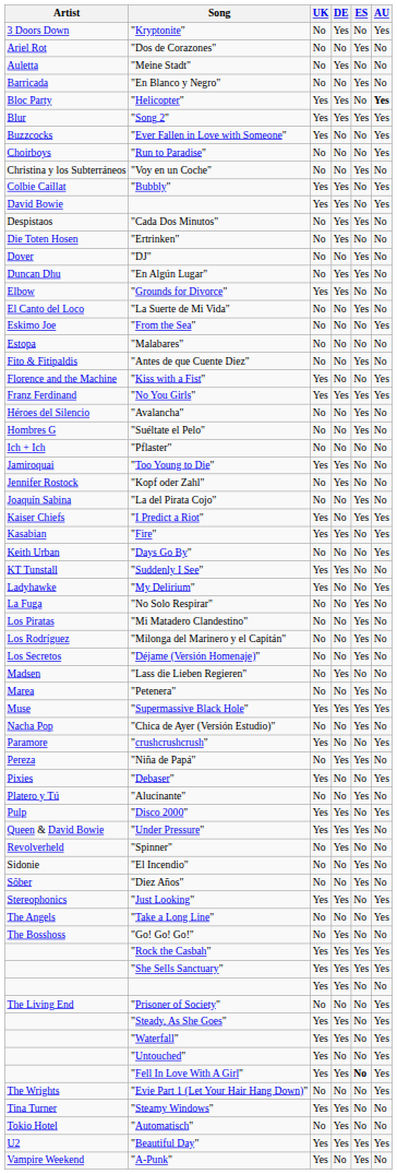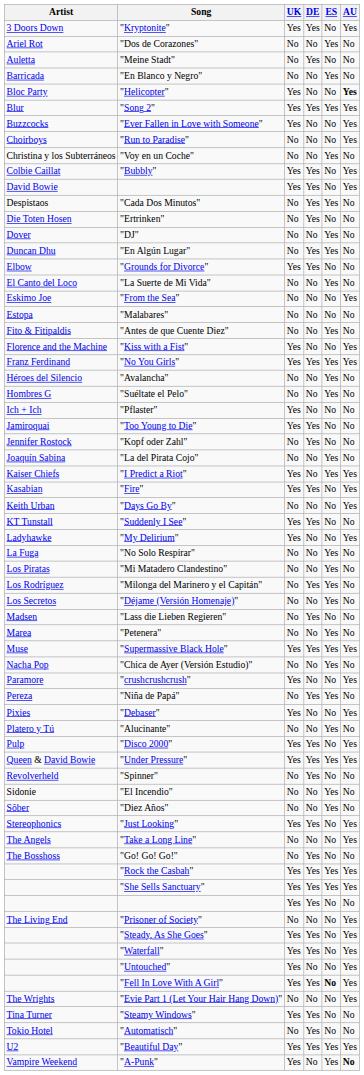"Kryptonite" | UK: No -> Yes
"Helicopter" | DE: Yes -> No
"Pflaster" | UK: No -> Yes
"Milonga del Marinero y el Capitán" | DE: No -> Yes
"Under Pressure" | AU: No -> Yes
"A-Punk" | AU: normal -> bold
